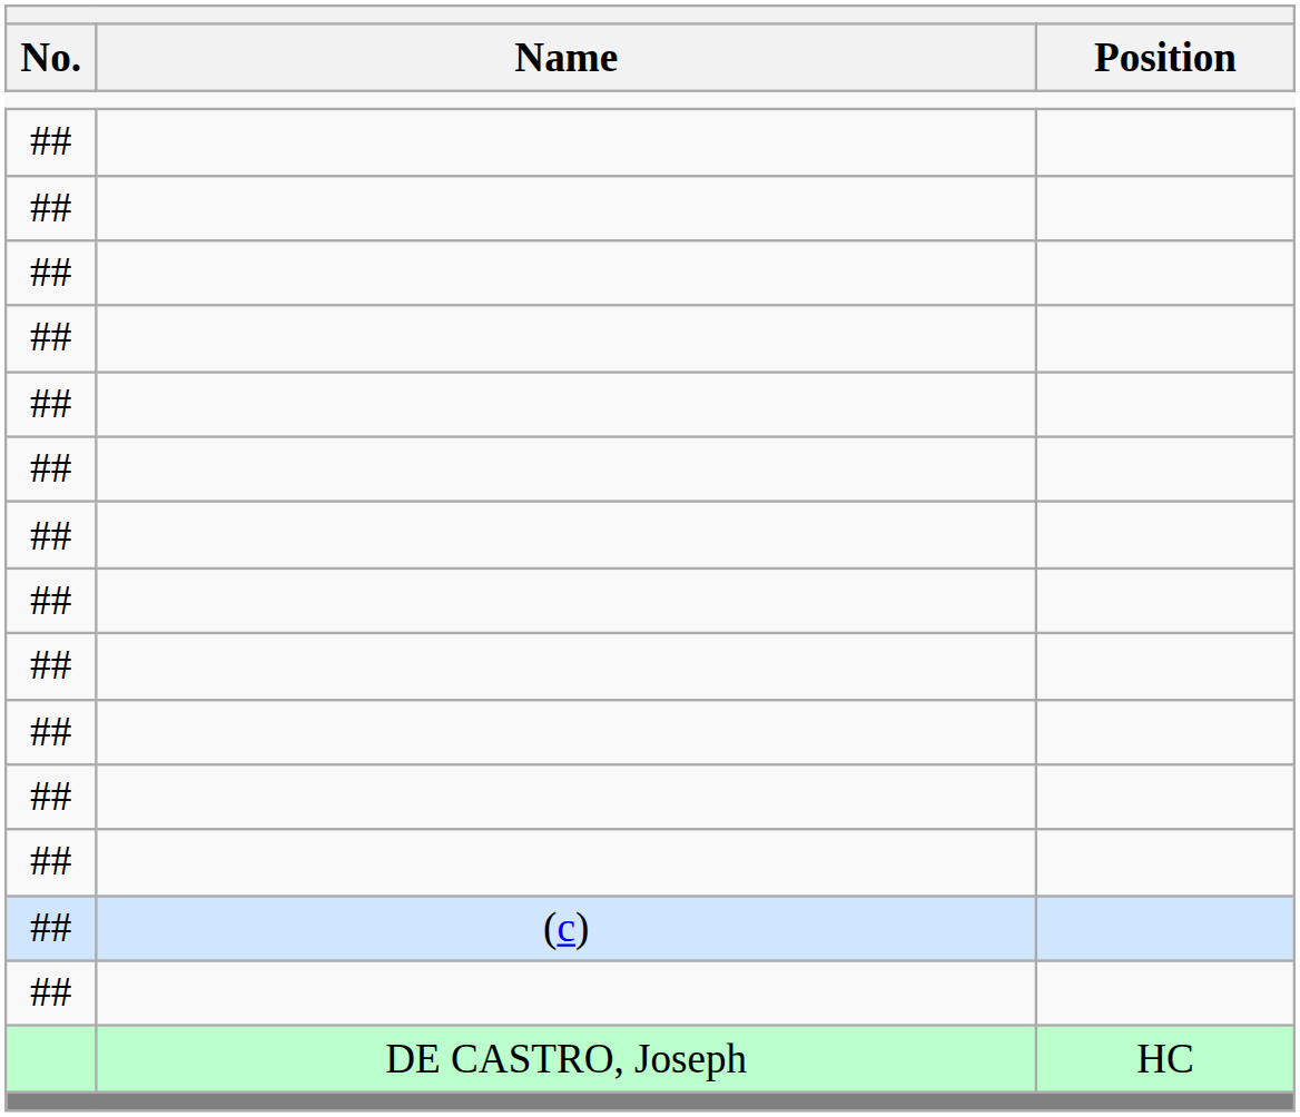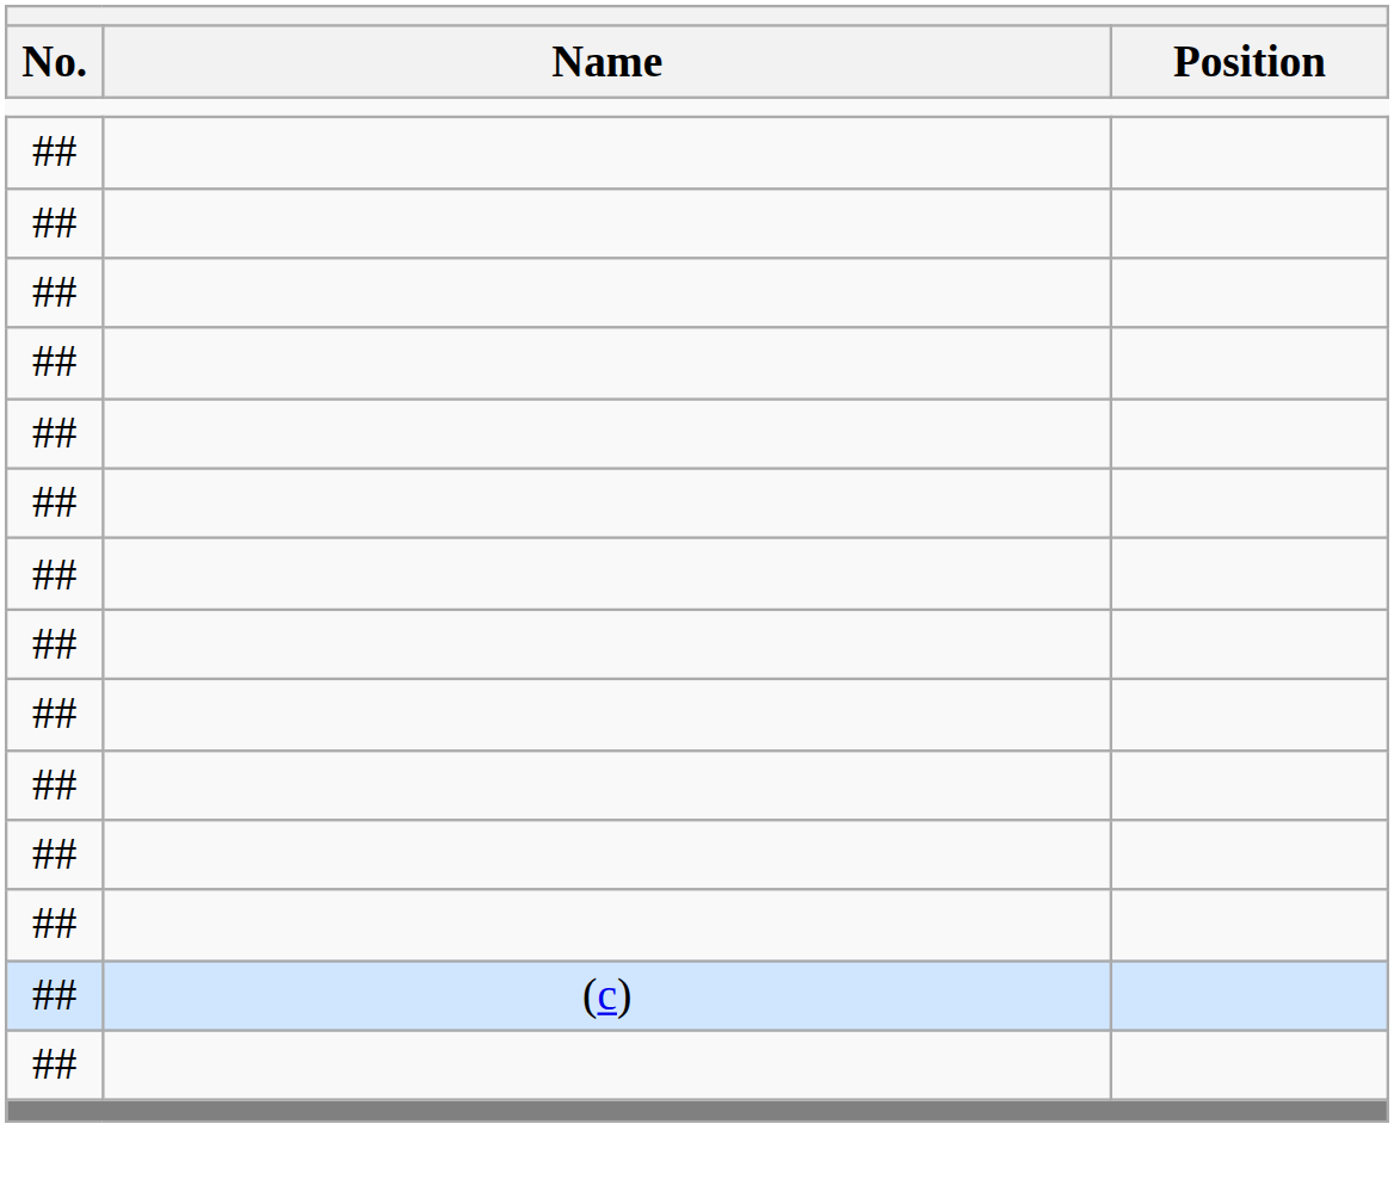- row: DE CASTRO, Joseph | HC
